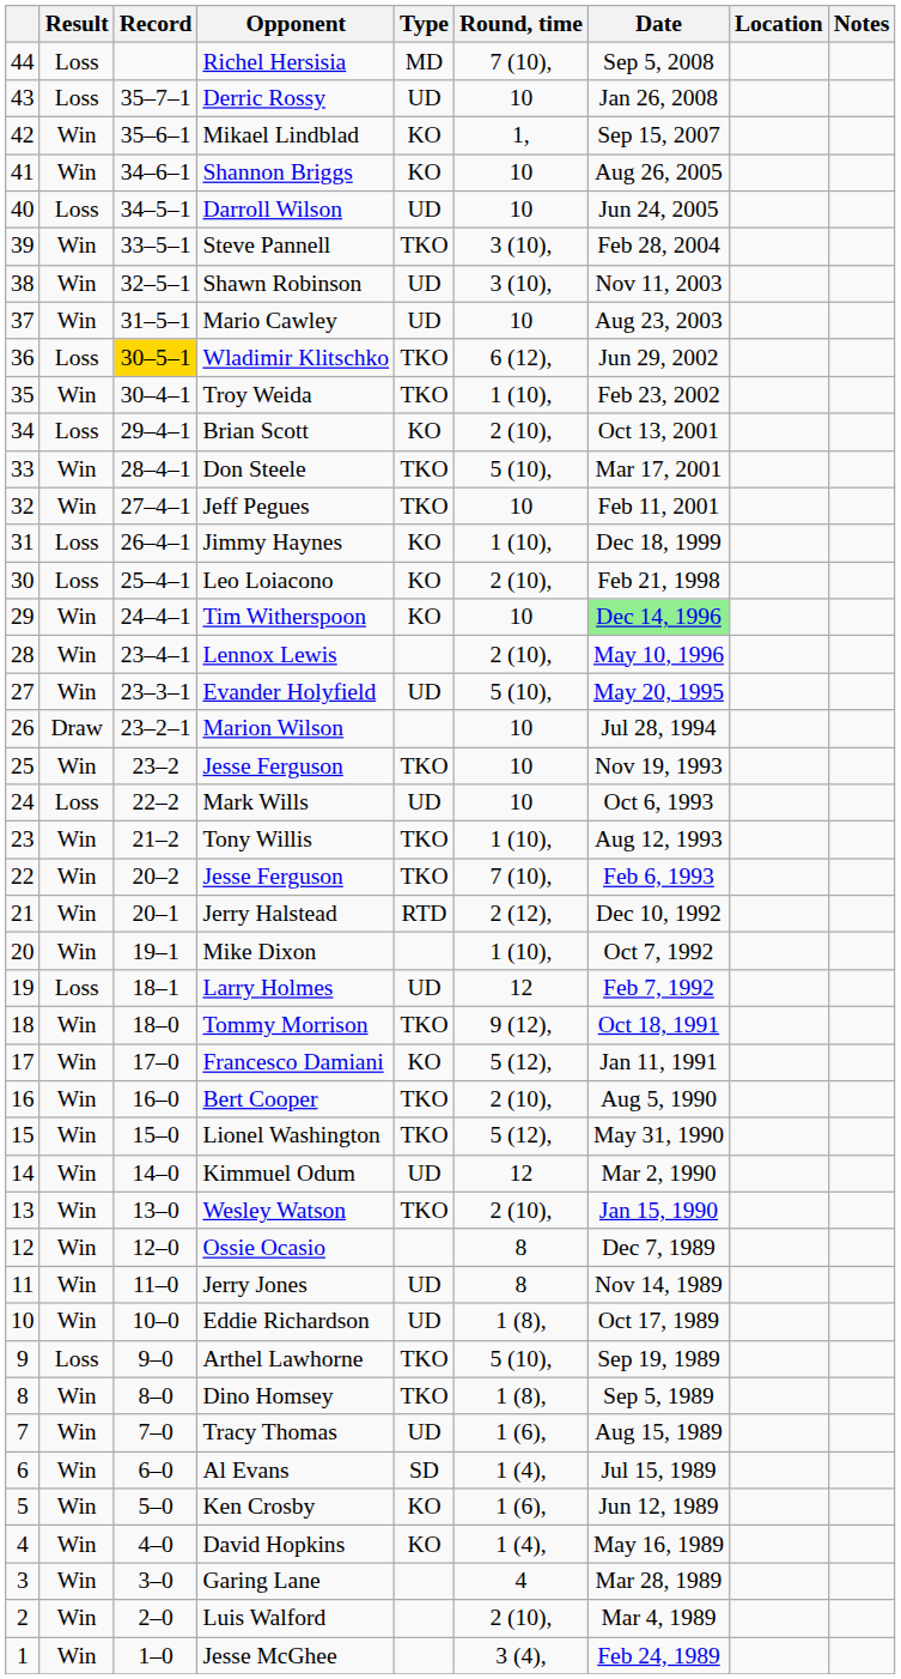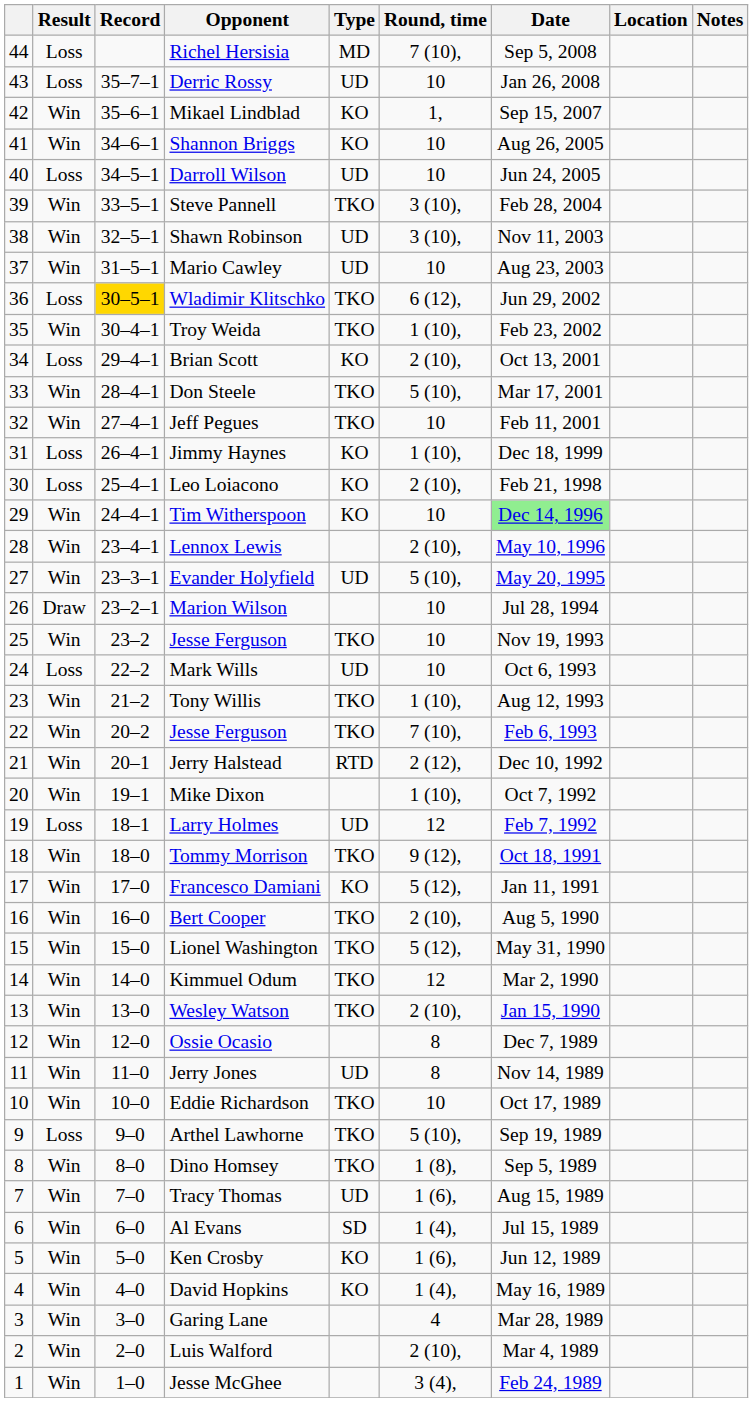Kimmuel Odum | Type: UD -> TKO
Eddie Richardson | Type: UD -> TKO
Eddie Richardson | Round, time: 1 (8), -> 10
